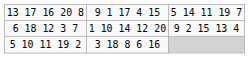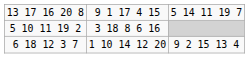rows swapped: 6 18 12 3 7 <-> 5 10 11 19 2
